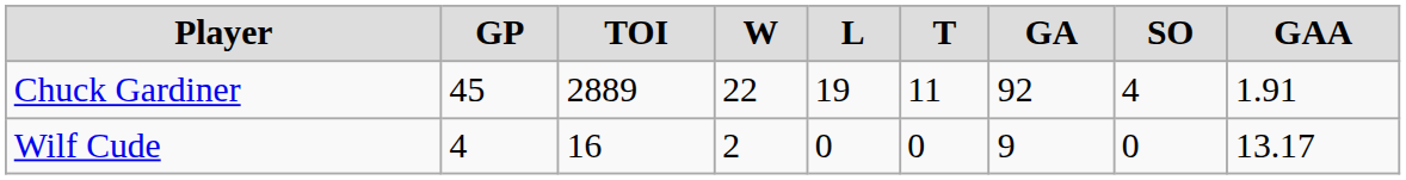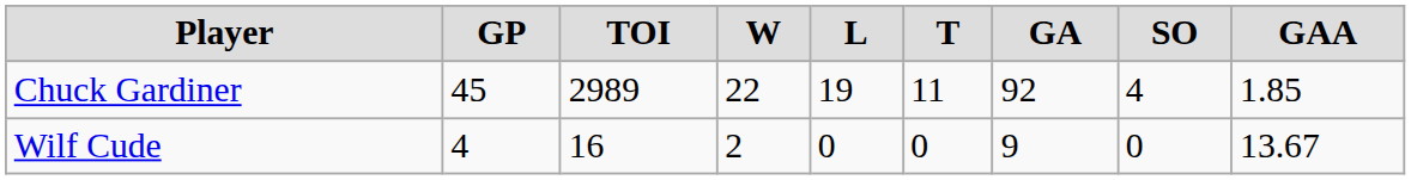Chuck Gardiner | TOI: 2889 -> 2989
Chuck Gardiner | GAA: 1.91 -> 1.85
Wilf Cude | GAA: 13.17 -> 13.67
